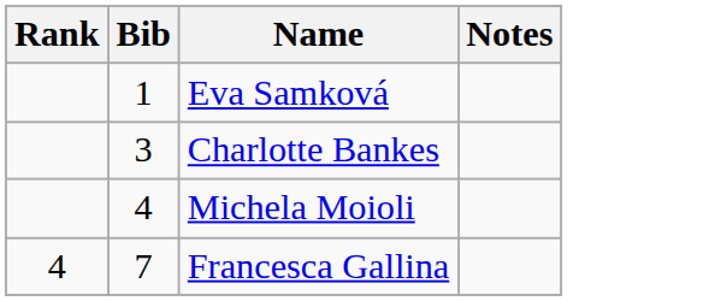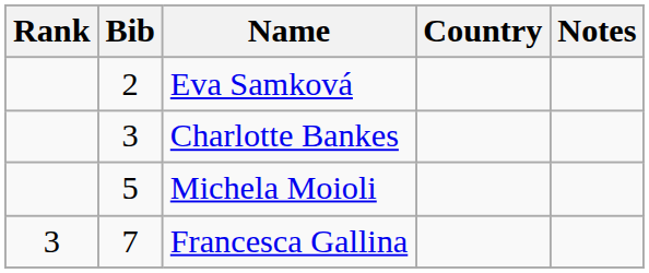+ column: Country
Eva Samková | Bib: 1 -> 2
Michela Moioli | Bib: 4 -> 5
Francesca Gallina | Rank: 4 -> 3
